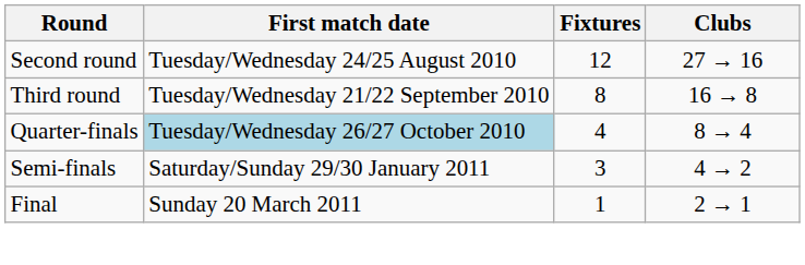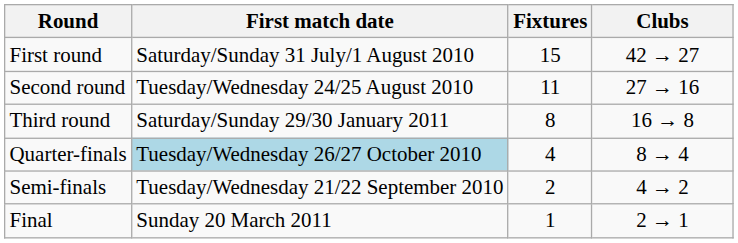+ row: First round | Saturday/Sunday 31 July/1 August 2010 | 15 | 42 → 27
Second round | Fixtures: 12 -> 11
Third round | First match date: Tuesday/Wednesday 21/22 September 2010 -> Saturday/Sunday 29/30 January 2011
Semi-finals | First match date: Saturday/Sunday 29/30 January 2011 -> Tuesday/Wednesday 21/22 September 2010
Semi-finals | Fixtures: 3 -> 2
